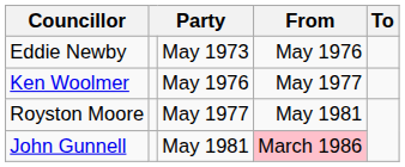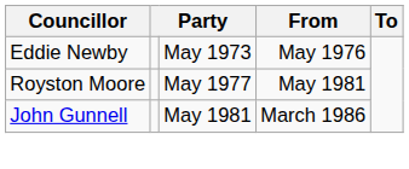- row: Ken Woolmer | May 1976 | May 1977
John Gunnell | From: pink background -> no background
